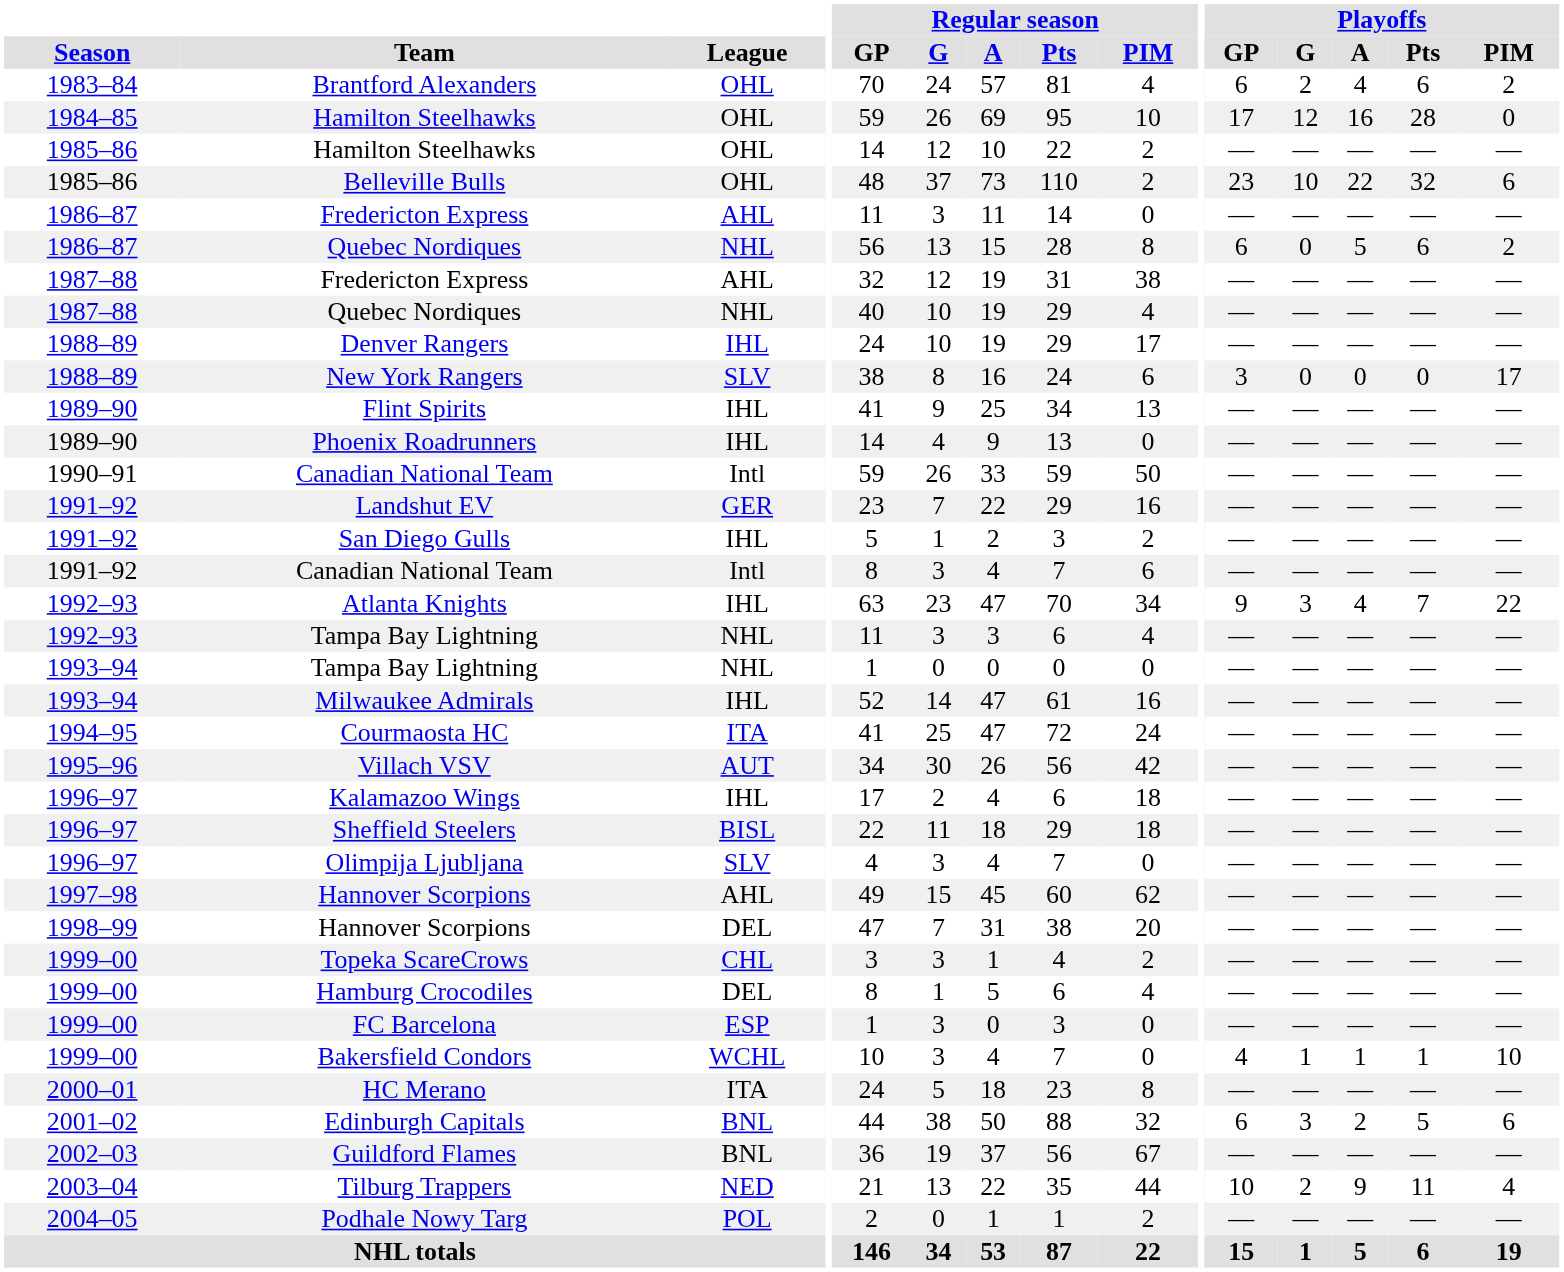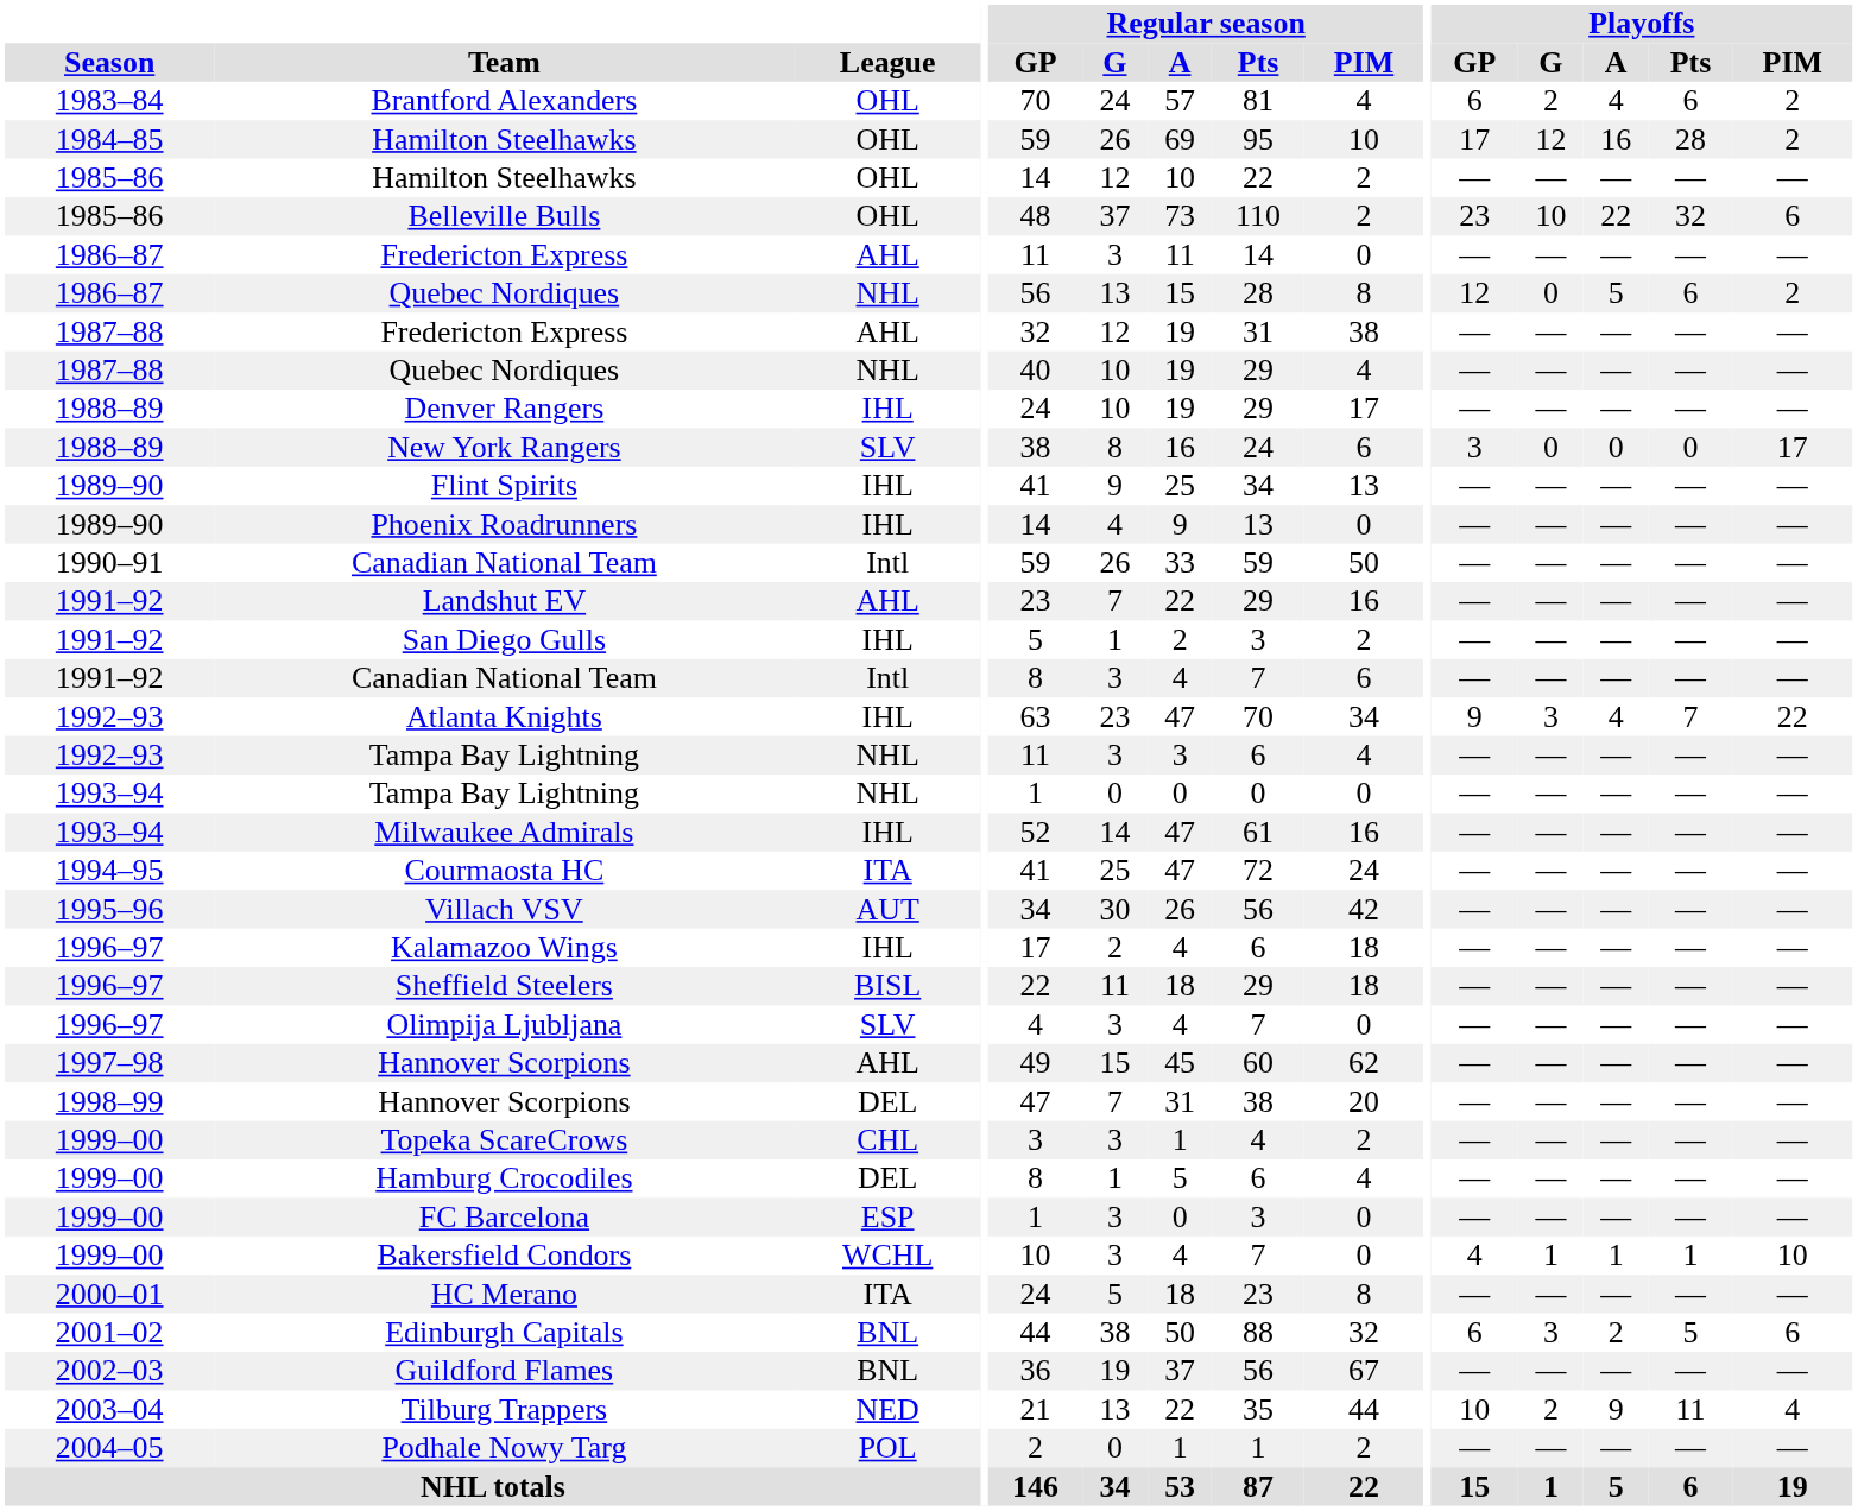1984–85 / Hamilton Steelhawks | Playoffs / PIM: 0 -> 2
1986–87 / Quebec Nordiques | Playoffs / GP: 6 -> 12
Landshut EV | League: GER -> AHL
